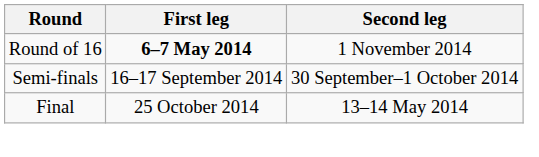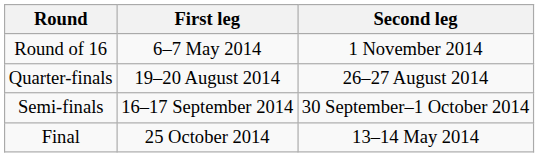Round of 16 | First leg: bold -> normal
+ row: Quarter-finals | 19–20 August 2014 | 26–27 August 2014
